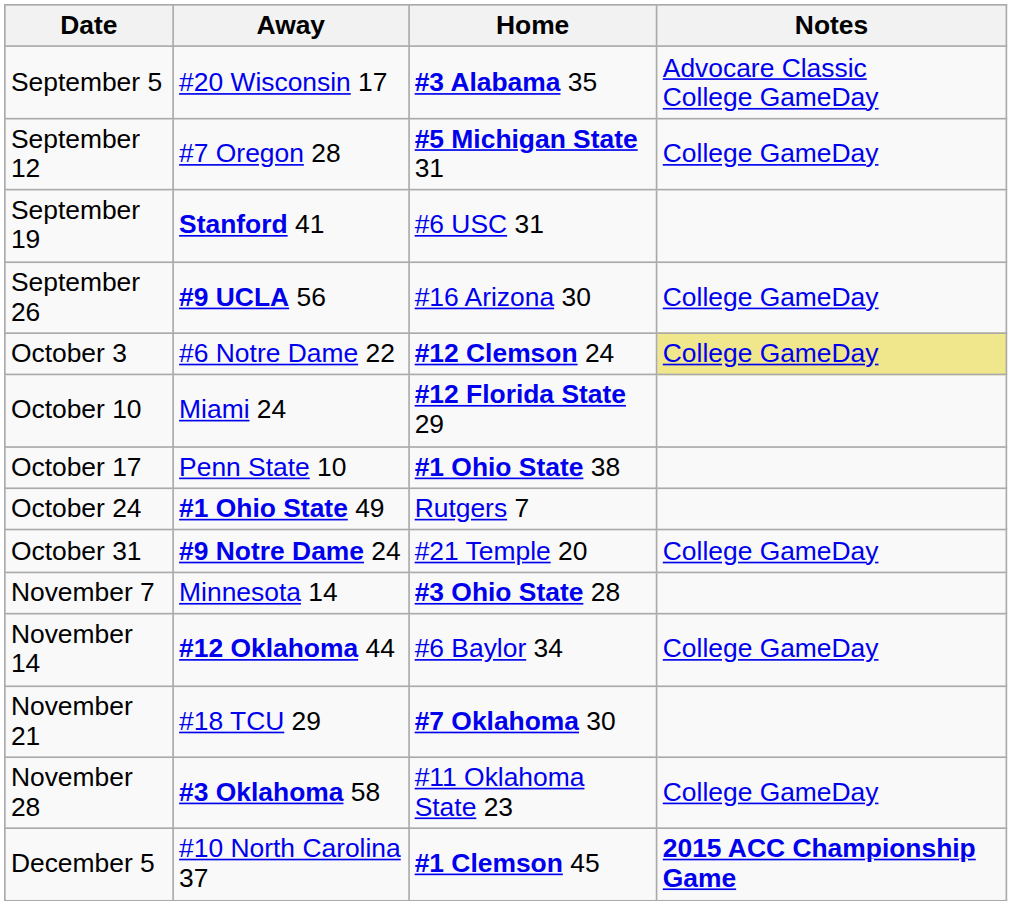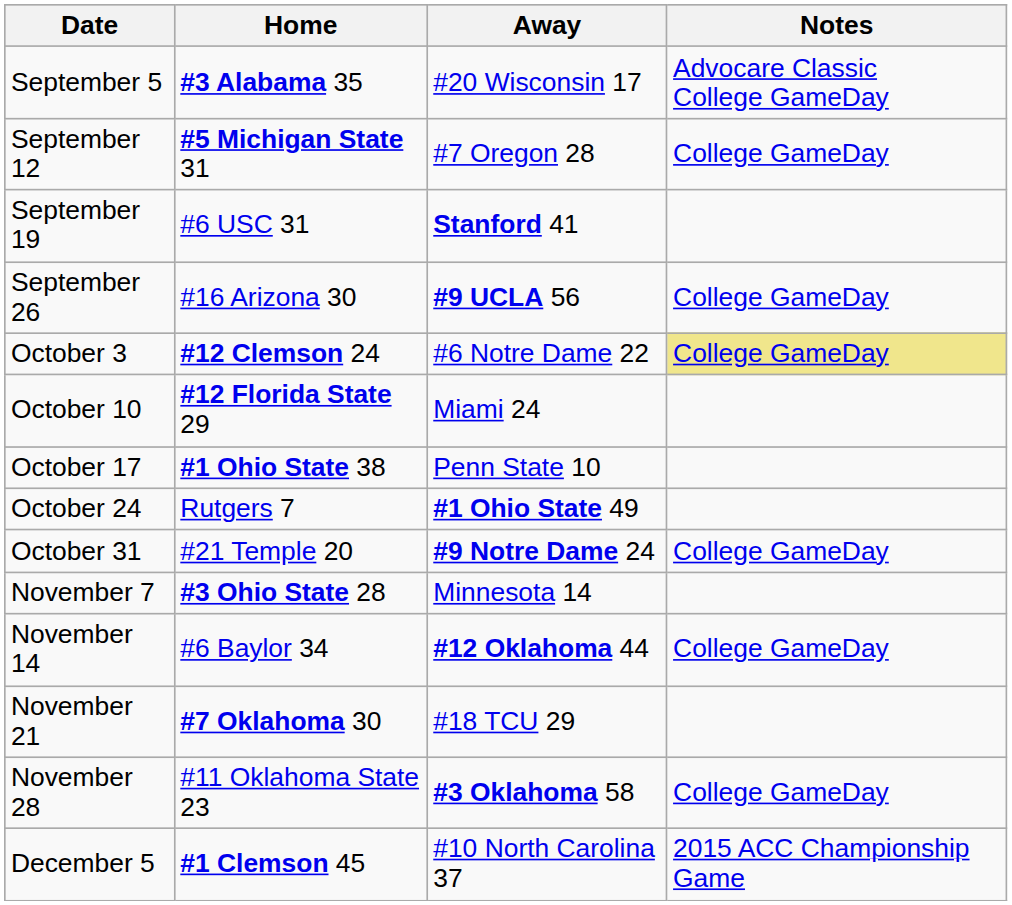columns swapped: Away <-> Home
December 5 | Notes: bold -> normal
